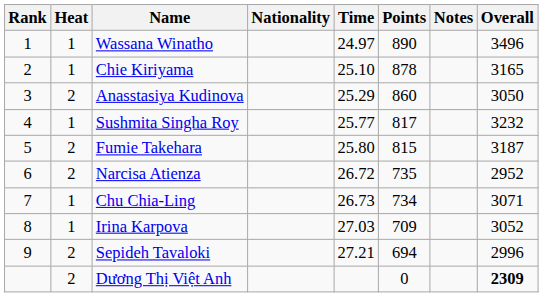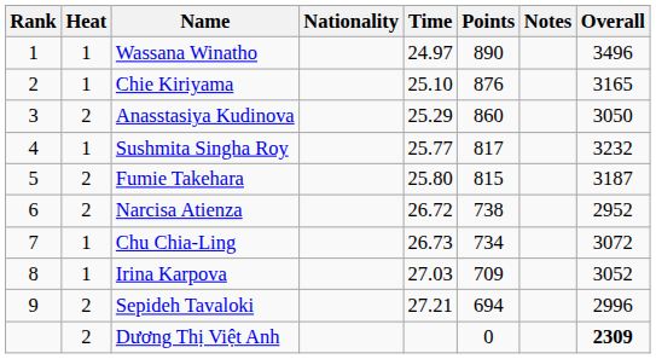Chie Kiriyama | Points: 878 -> 876
Narcisa Atienza | Points: 735 -> 738
Chu Chia-Ling | Overall: 3071 -> 3072
